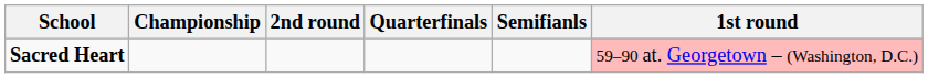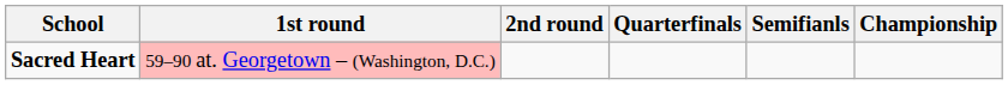columns swapped: 1st round <-> Championship
